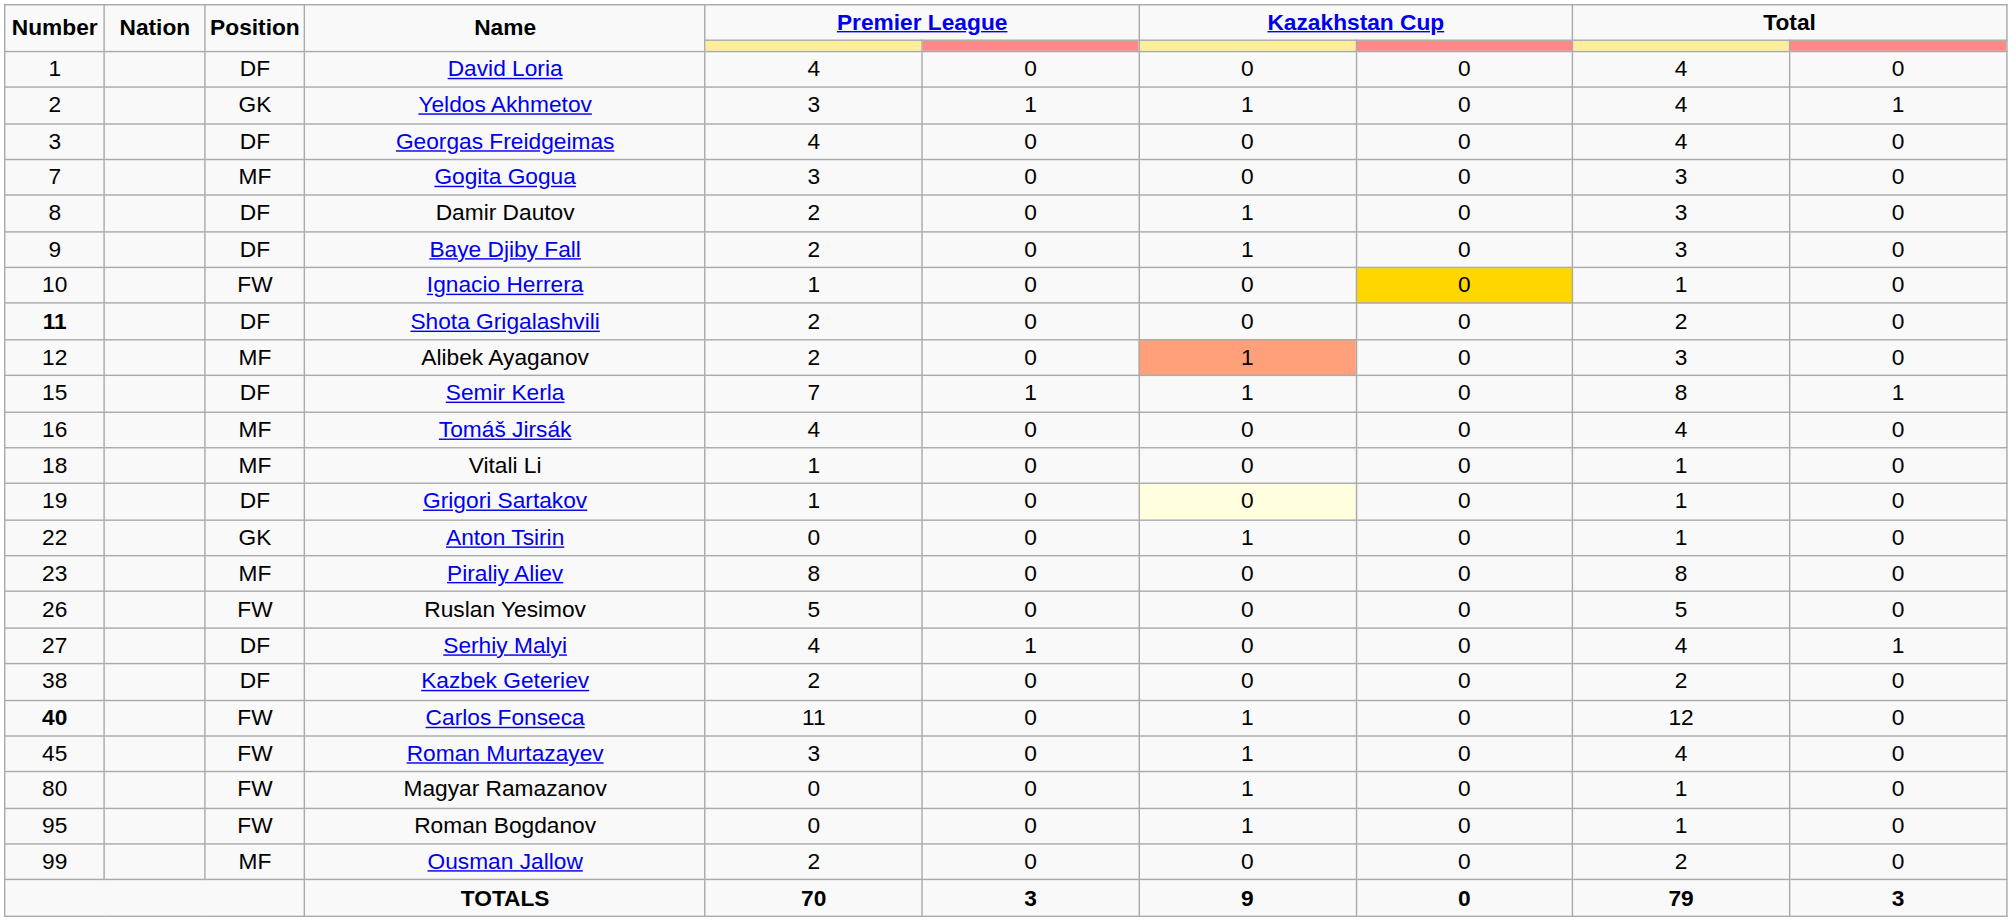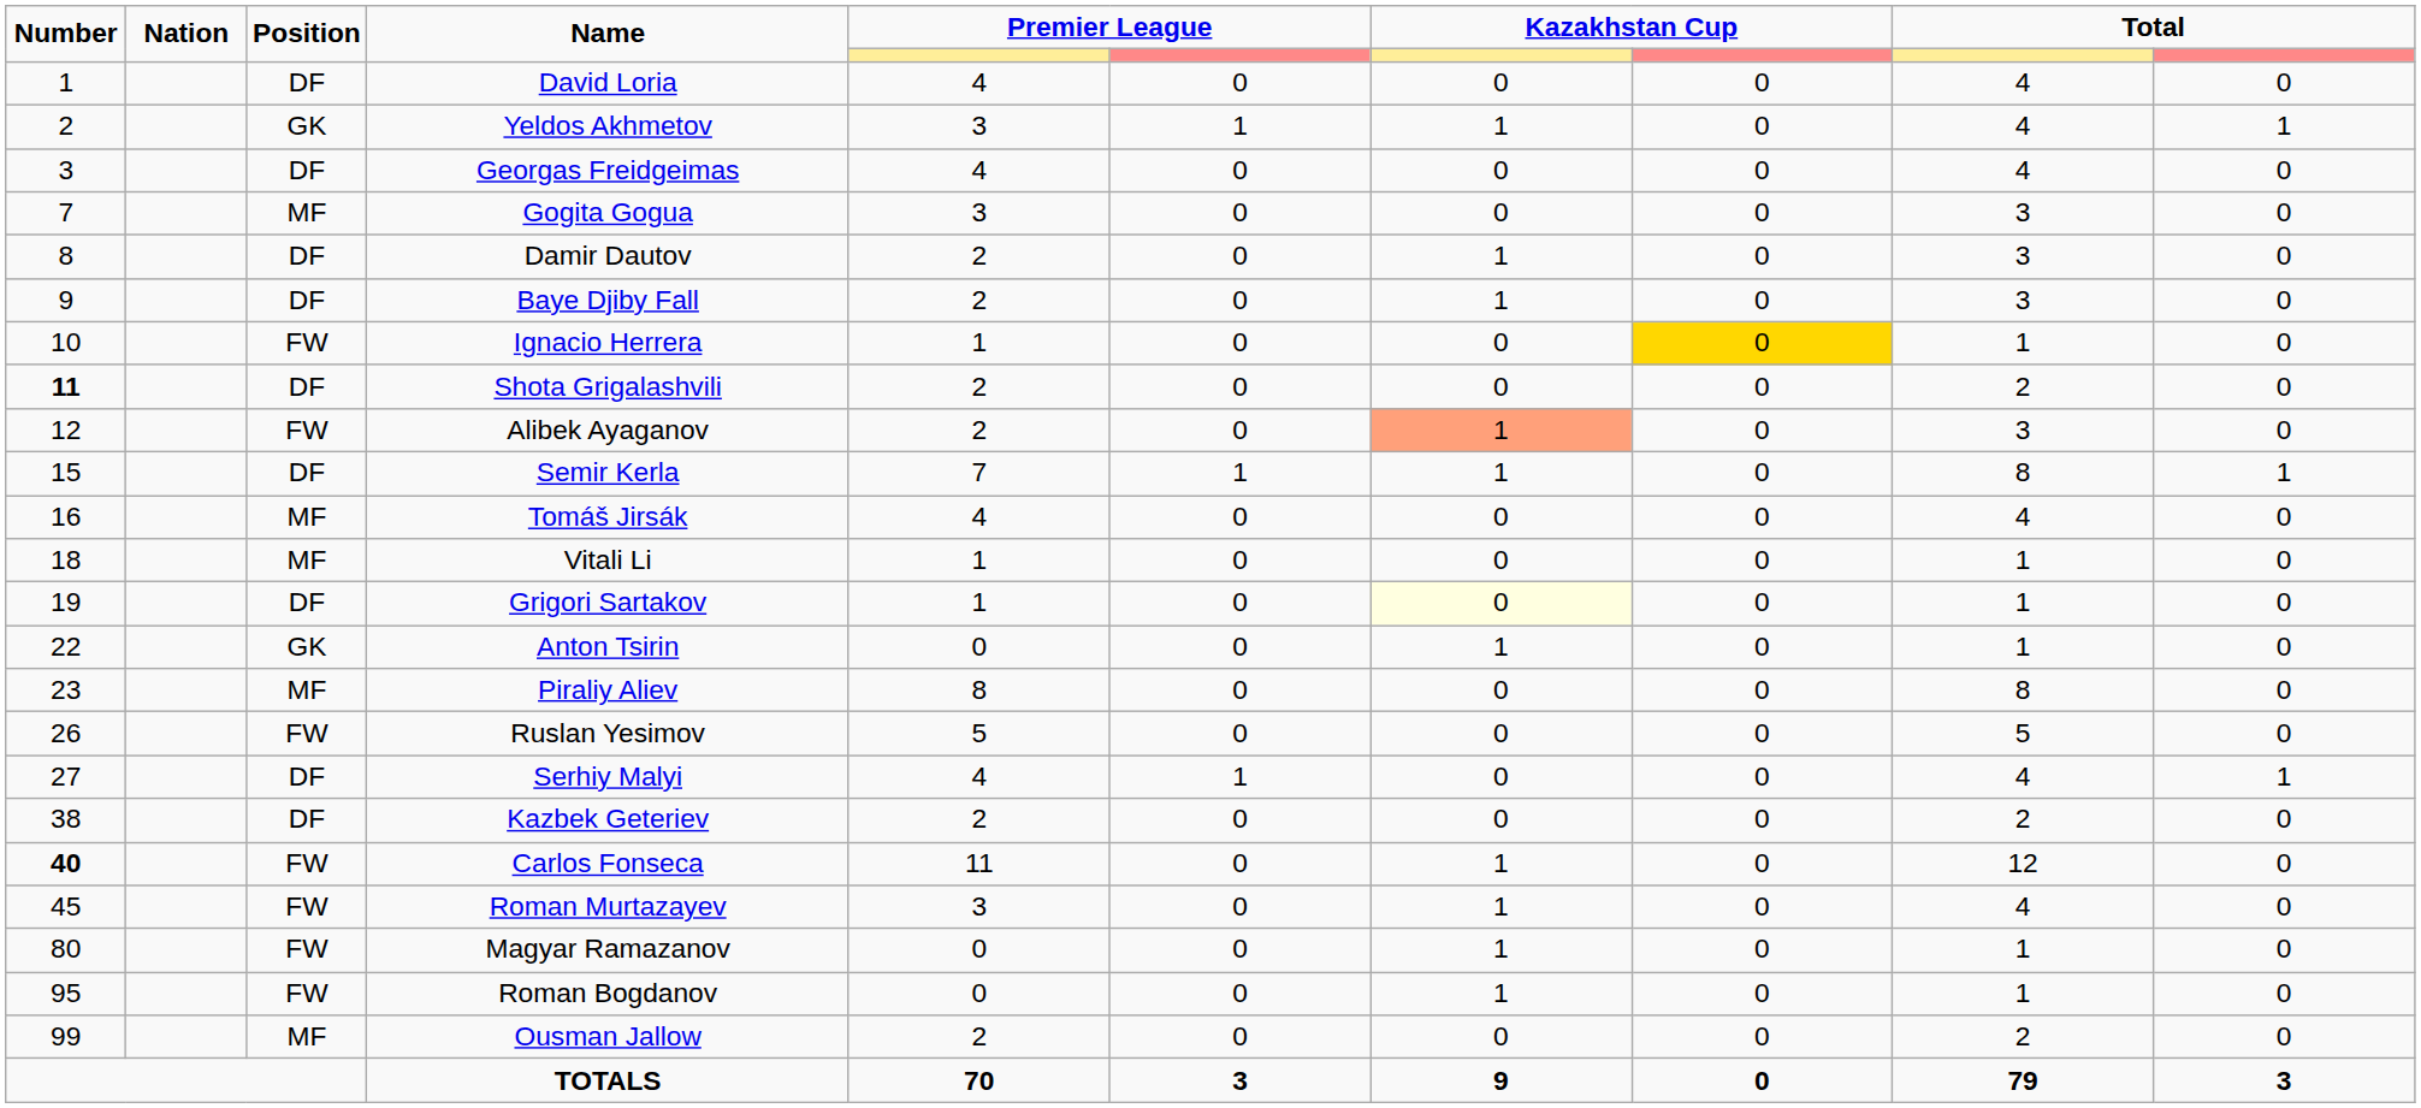Alibek Ayaganov | Position: MF -> FW
